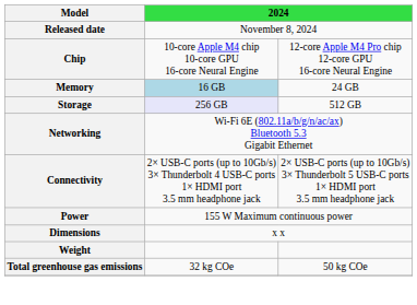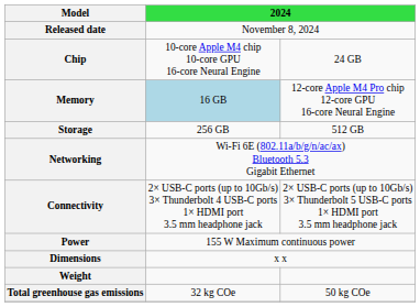Chip | column 3: 12-core Apple M4 Pro chip 12-core GPU 16-core Neural Engine -> 24 GB
Memory | column 3: 24 GB -> 12-core Apple M4 Pro chip 12-core GPU 16-core Neural Engine
Storage | column 2: lavender background -> no background
